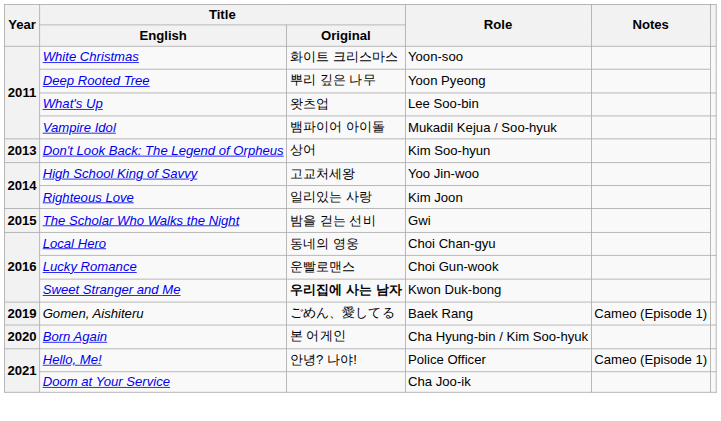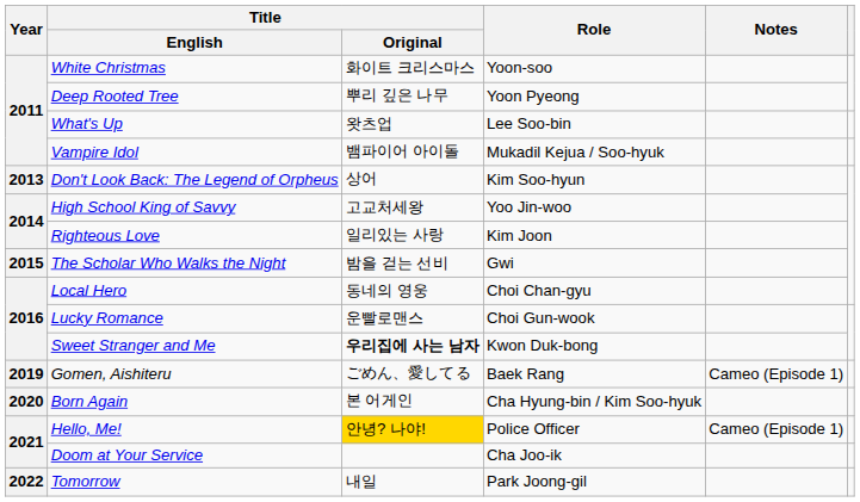Hello, Me! | Title / Original: no background -> gold background
+ row: 2022 | Tomorrow | 내일 | Park Joong-gil
